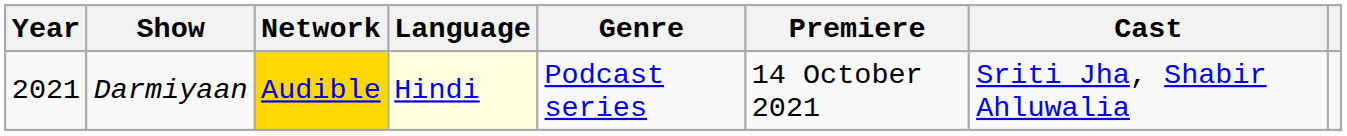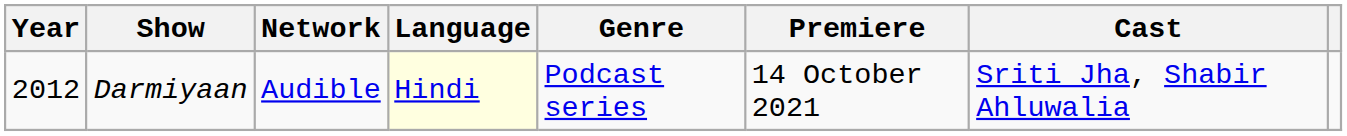Darmiyaan | Year: 2021 -> 2012
Darmiyaan | Network: gold background -> no background
